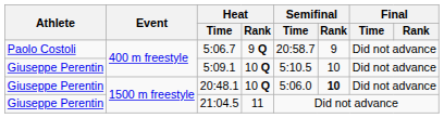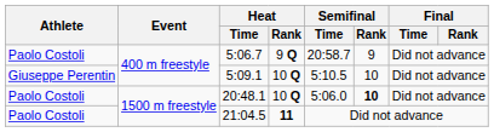20:48.1 | Athlete: Giuseppe Perentin -> Paolo Costoli
21:04.5 | Athlete: Giuseppe Perentin -> Paolo Costoli
21:04.5 | Heat / Rank: normal -> bold
